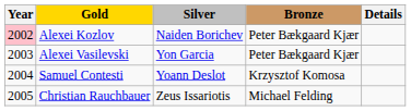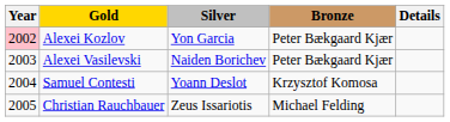Alexei Kozlov | Silver: Naiden Borichev -> Yon Garcia
Alexei Vasilevski | Silver: Yon Garcia -> Naiden Borichev
